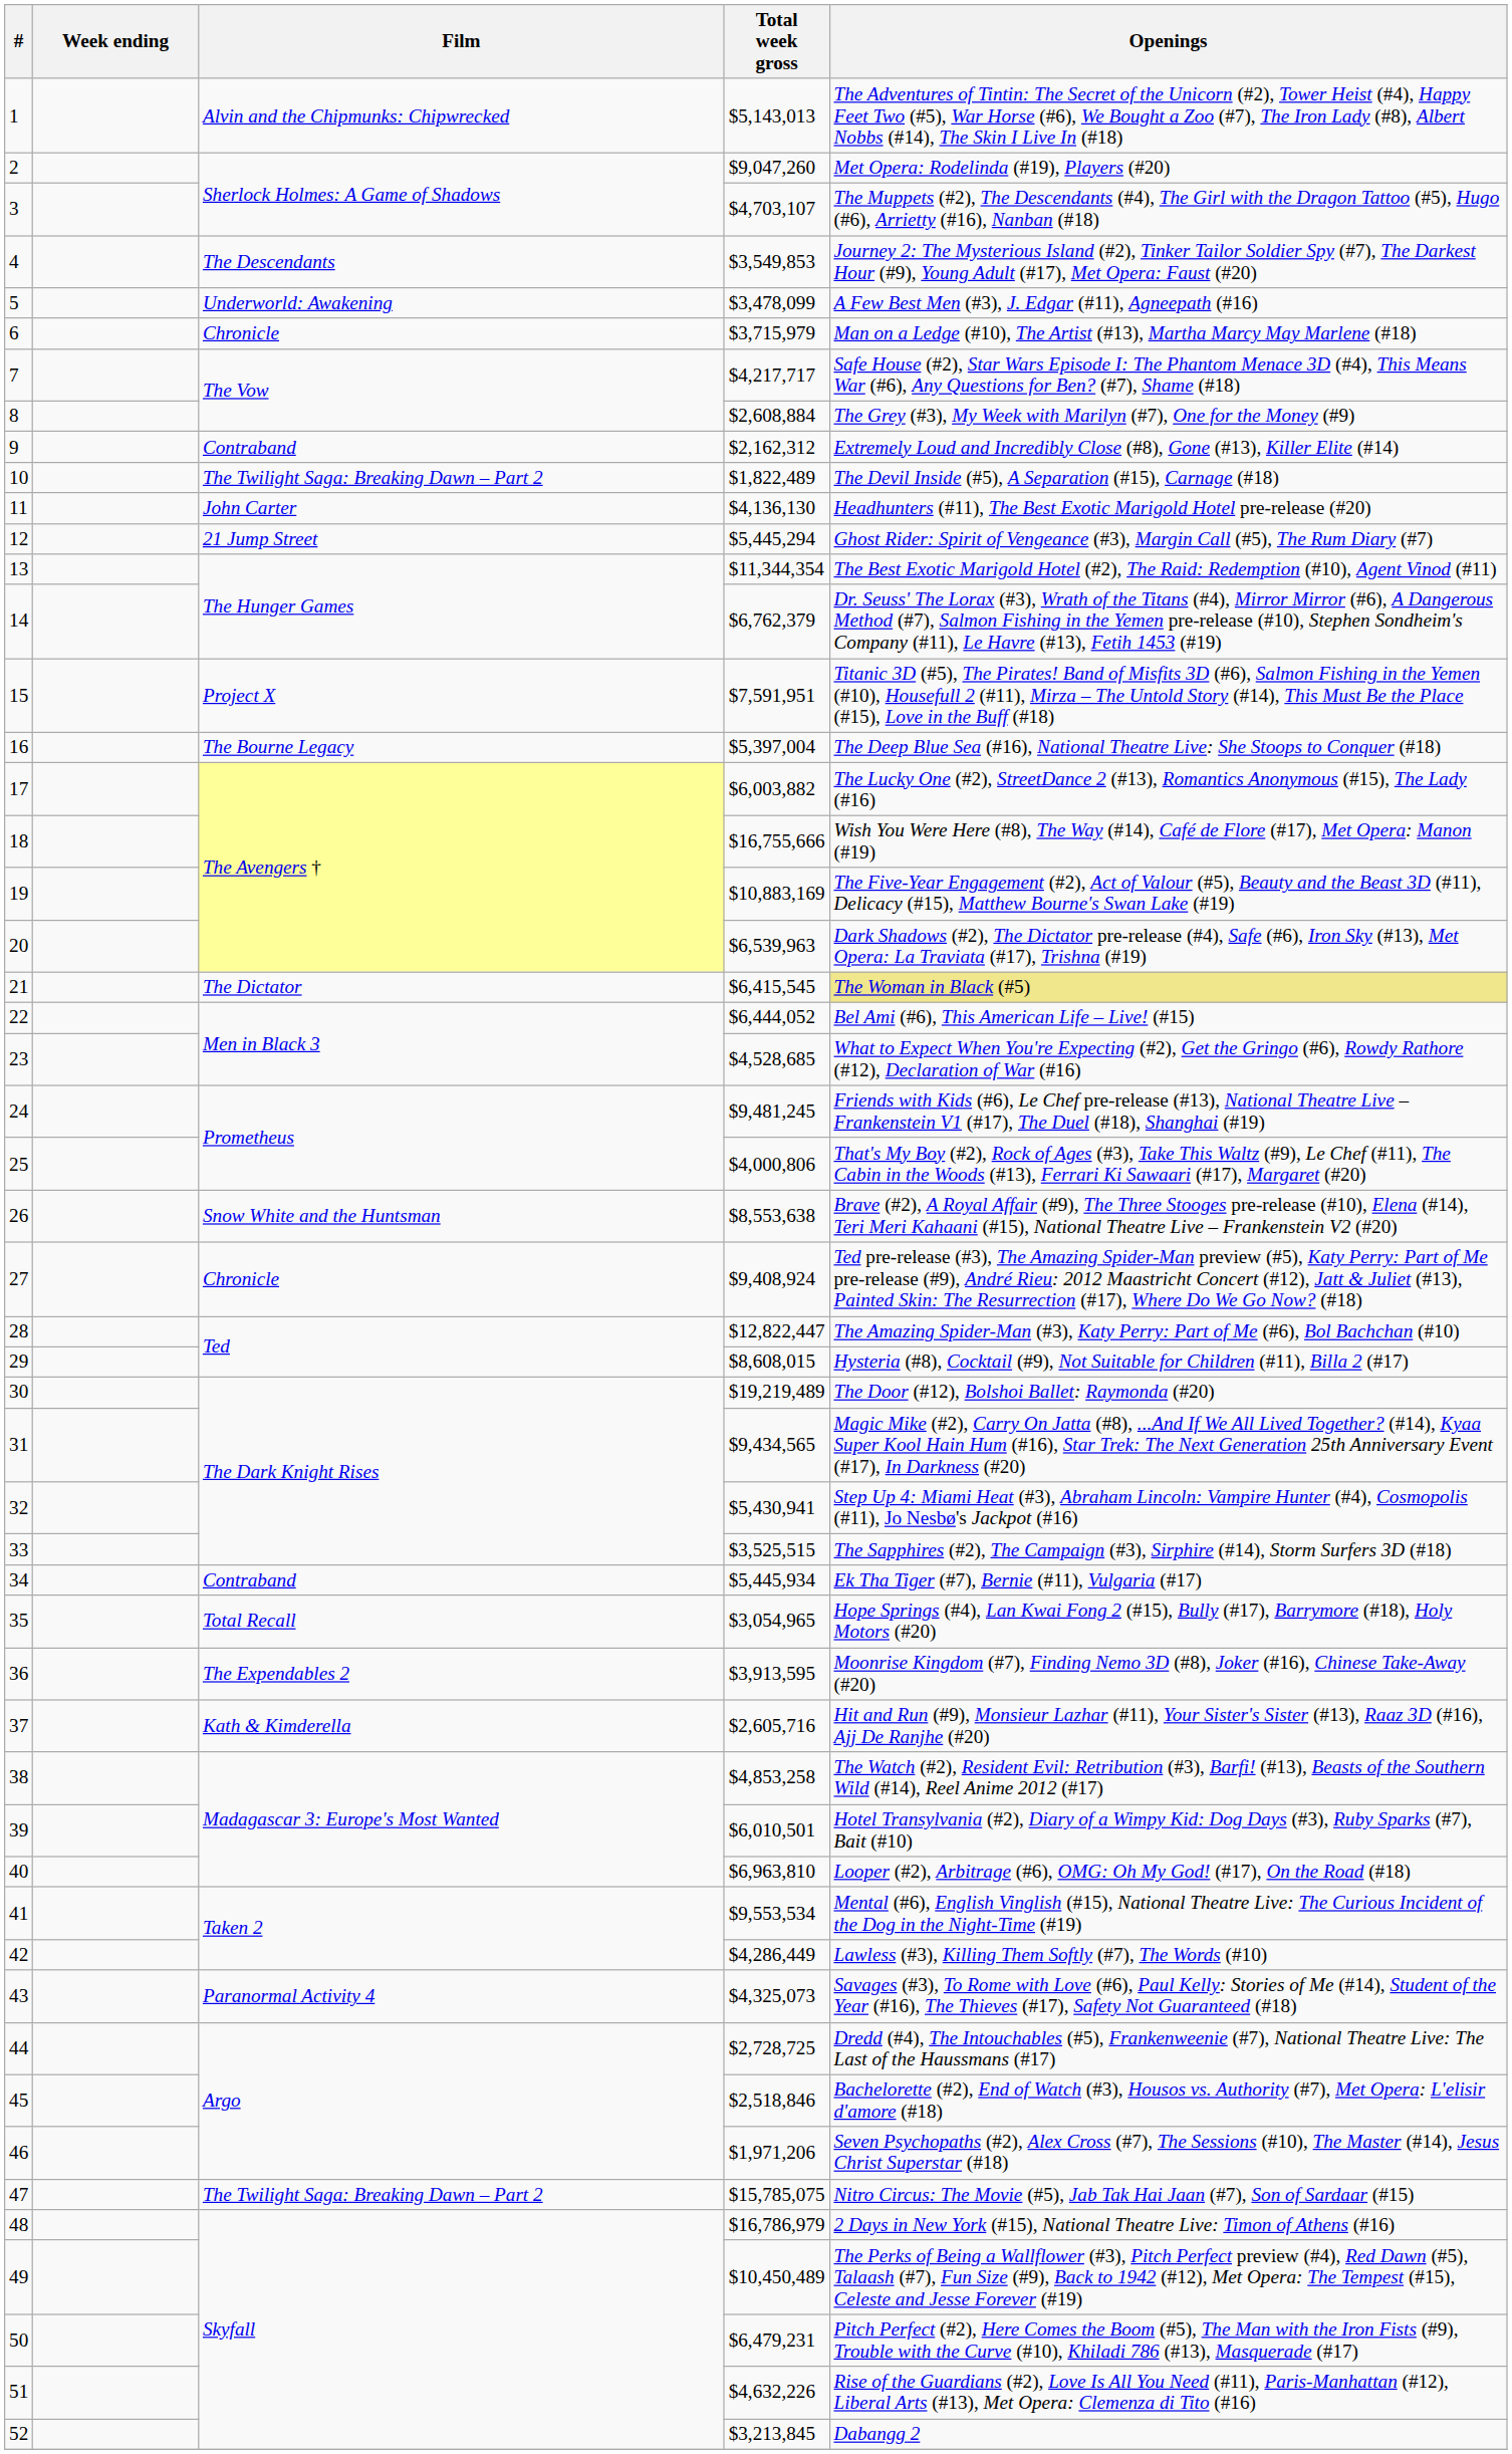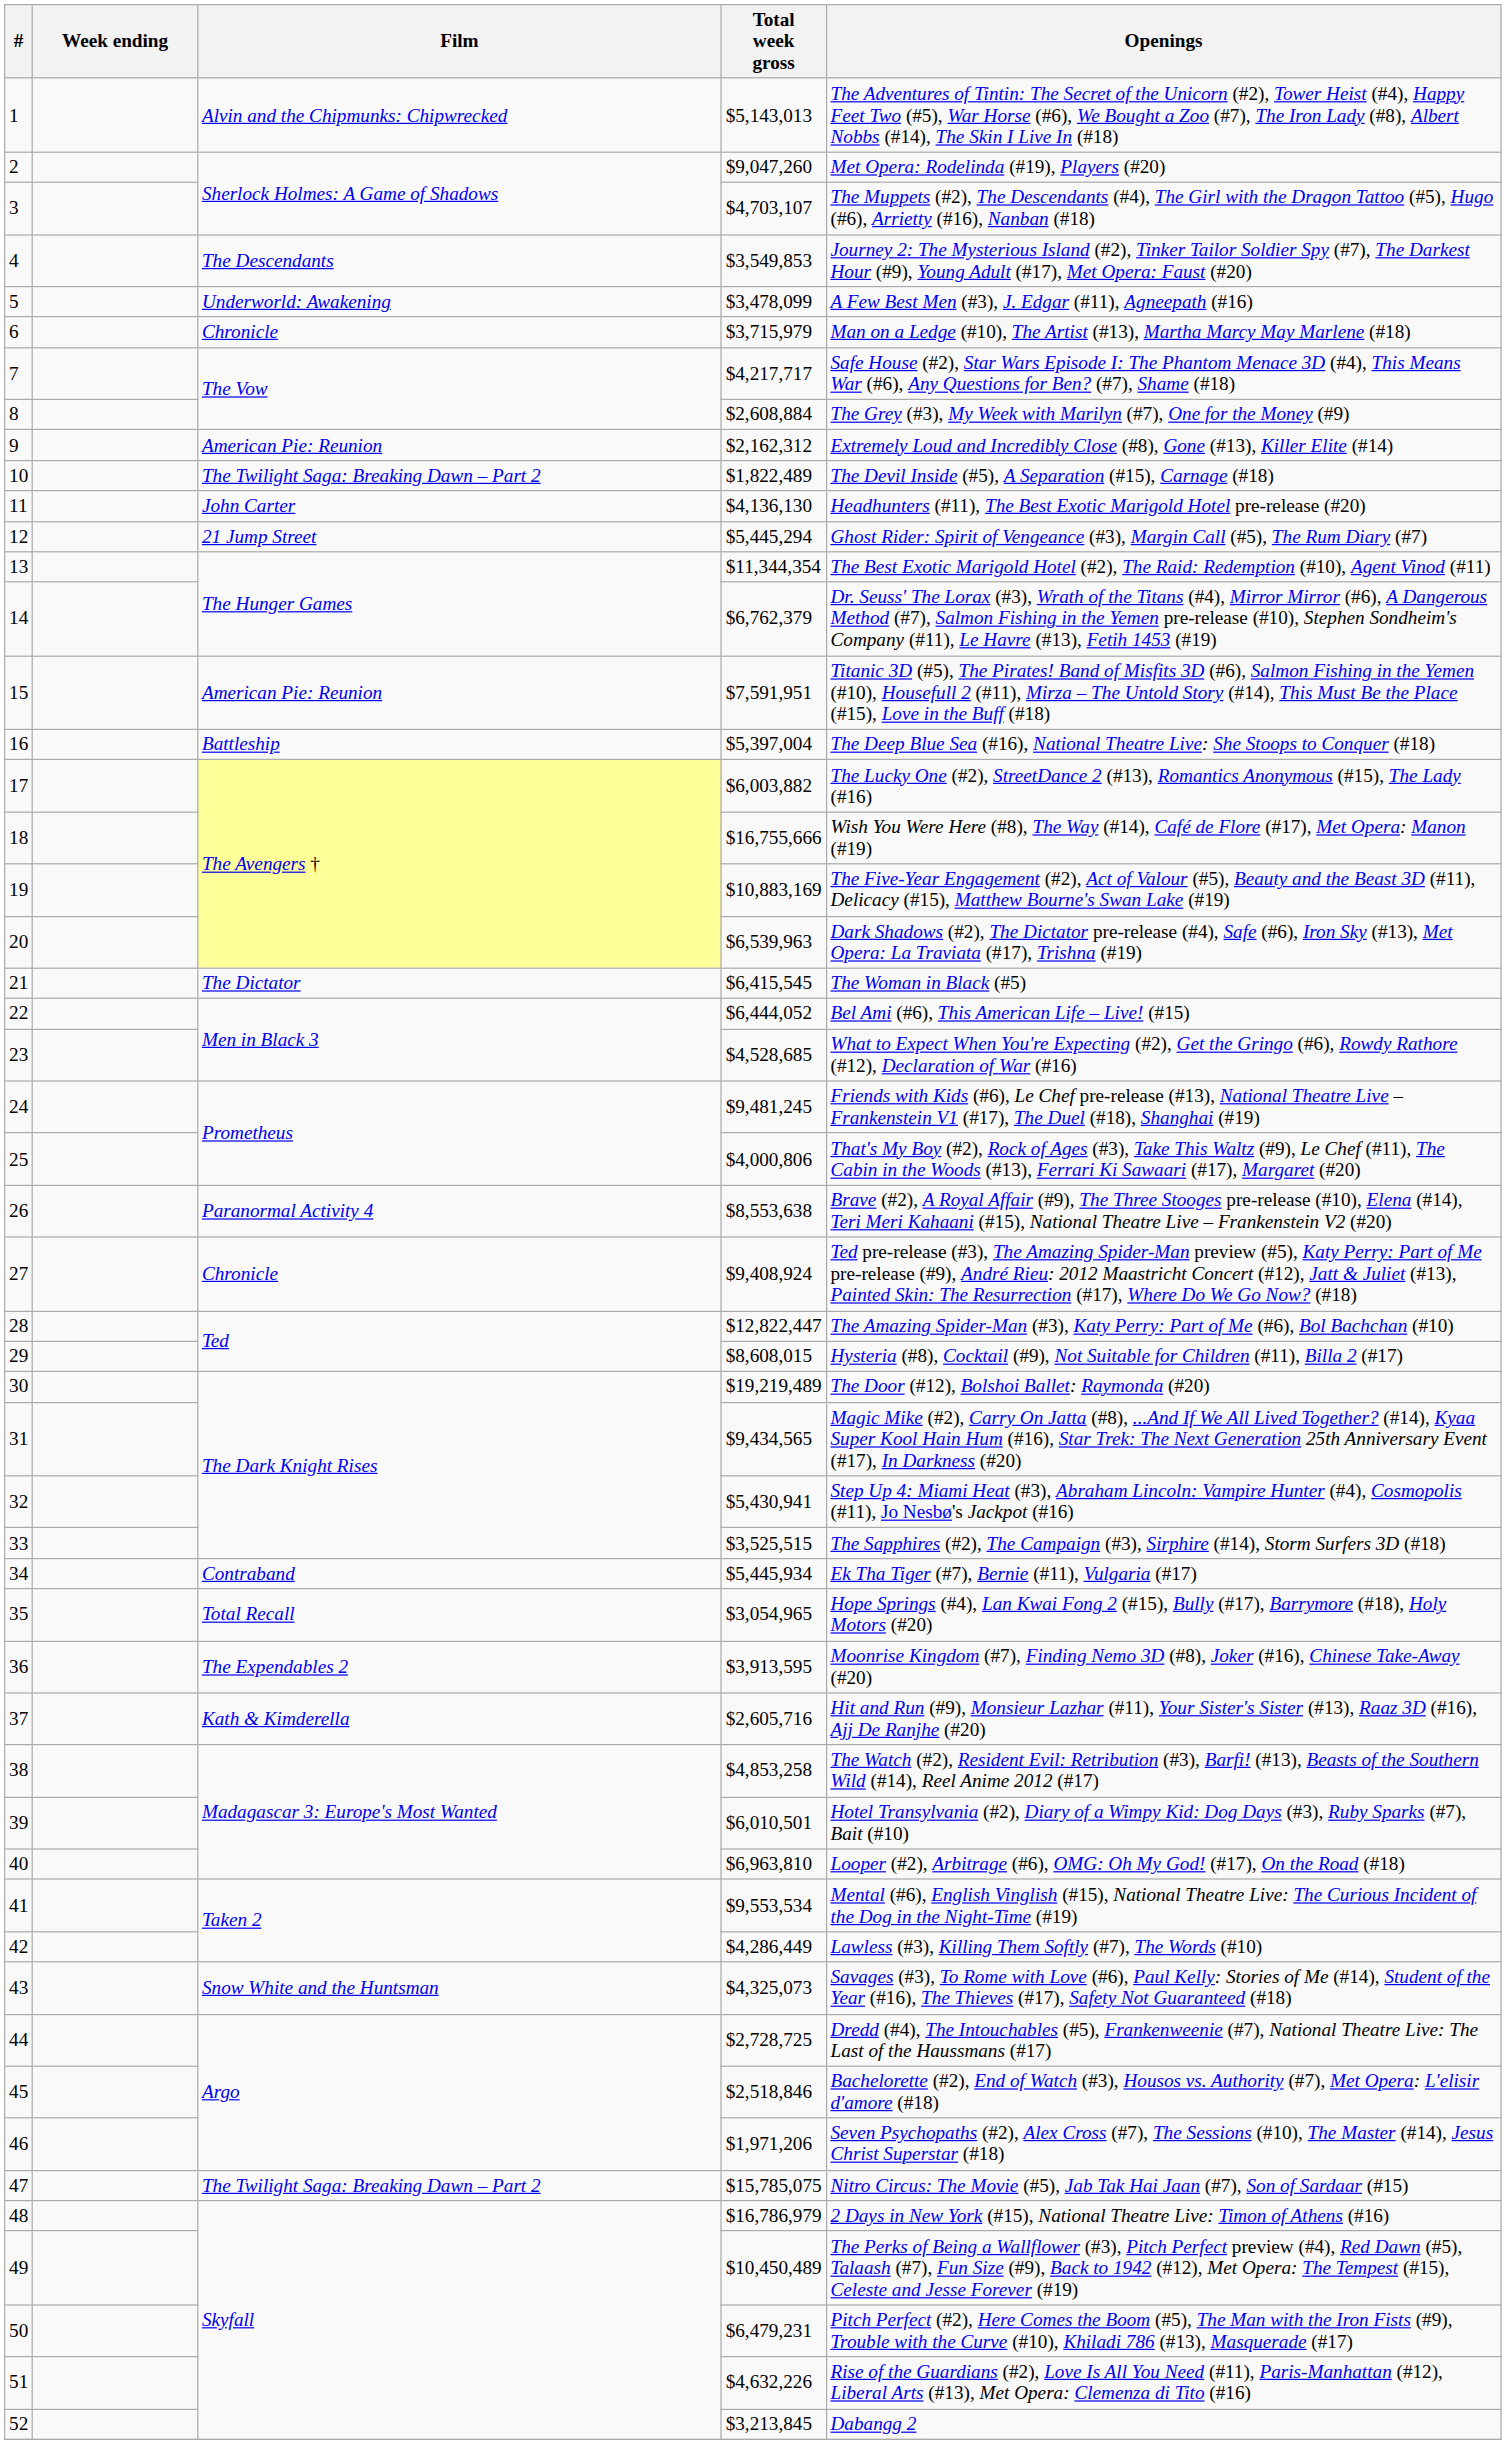9 | Film: Contraband -> American Pie: Reunion
15 | Film: Project X -> American Pie: Reunion
16 | Film: The Bourne Legacy -> Battleship
21 | Openings: khaki background -> no background
26 | Film: Snow White and the Huntsman -> Paranormal Activity 4
43 | Film: Paranormal Activity 4 -> Snow White and the Huntsman
